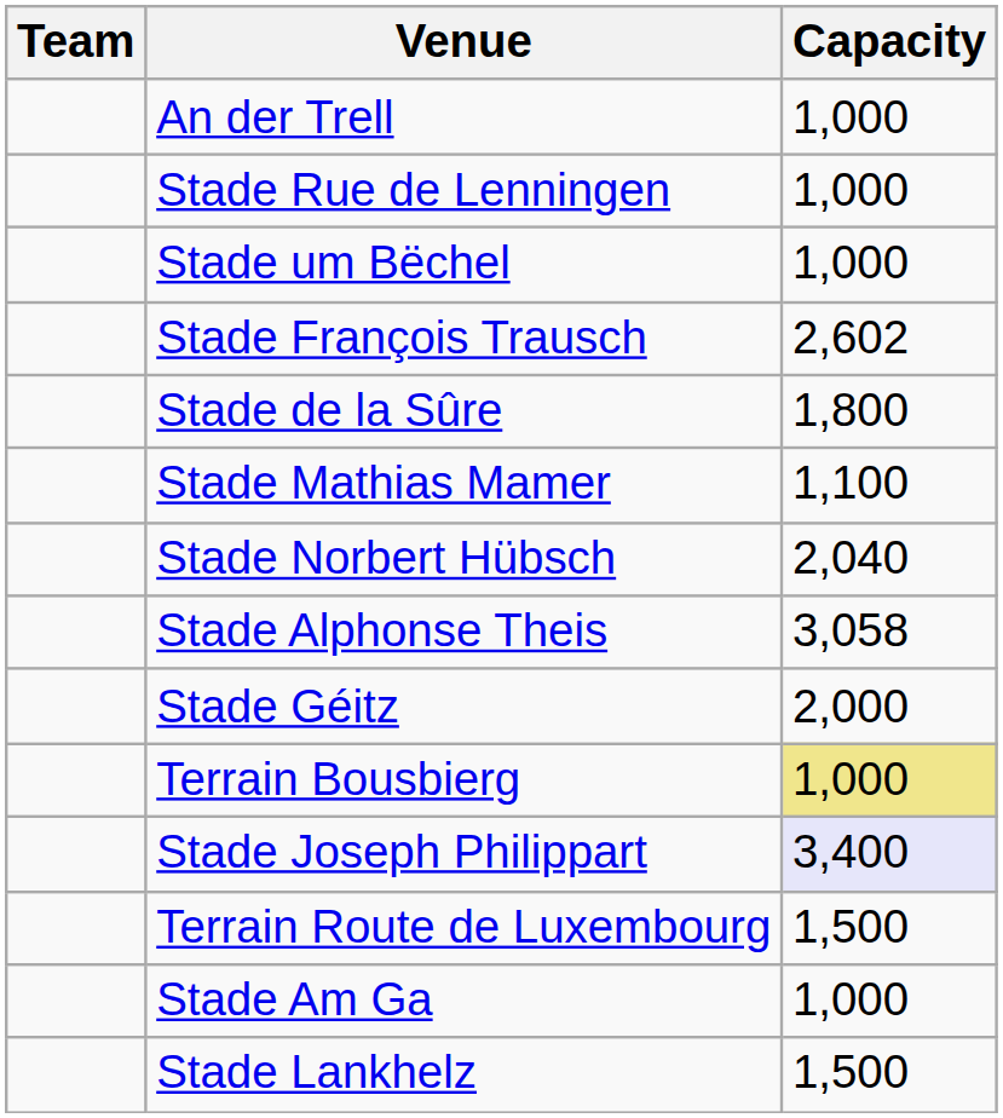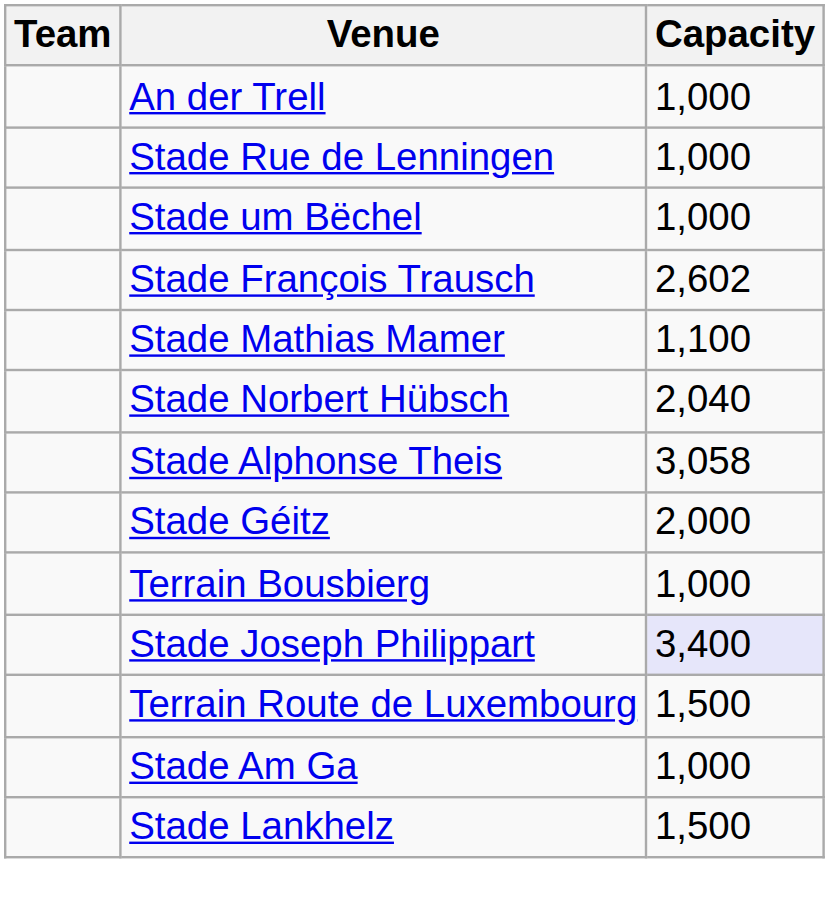- row: Stade de la Sûre | 1,800
Terrain Bousbierg | Capacity: khaki background -> no background
